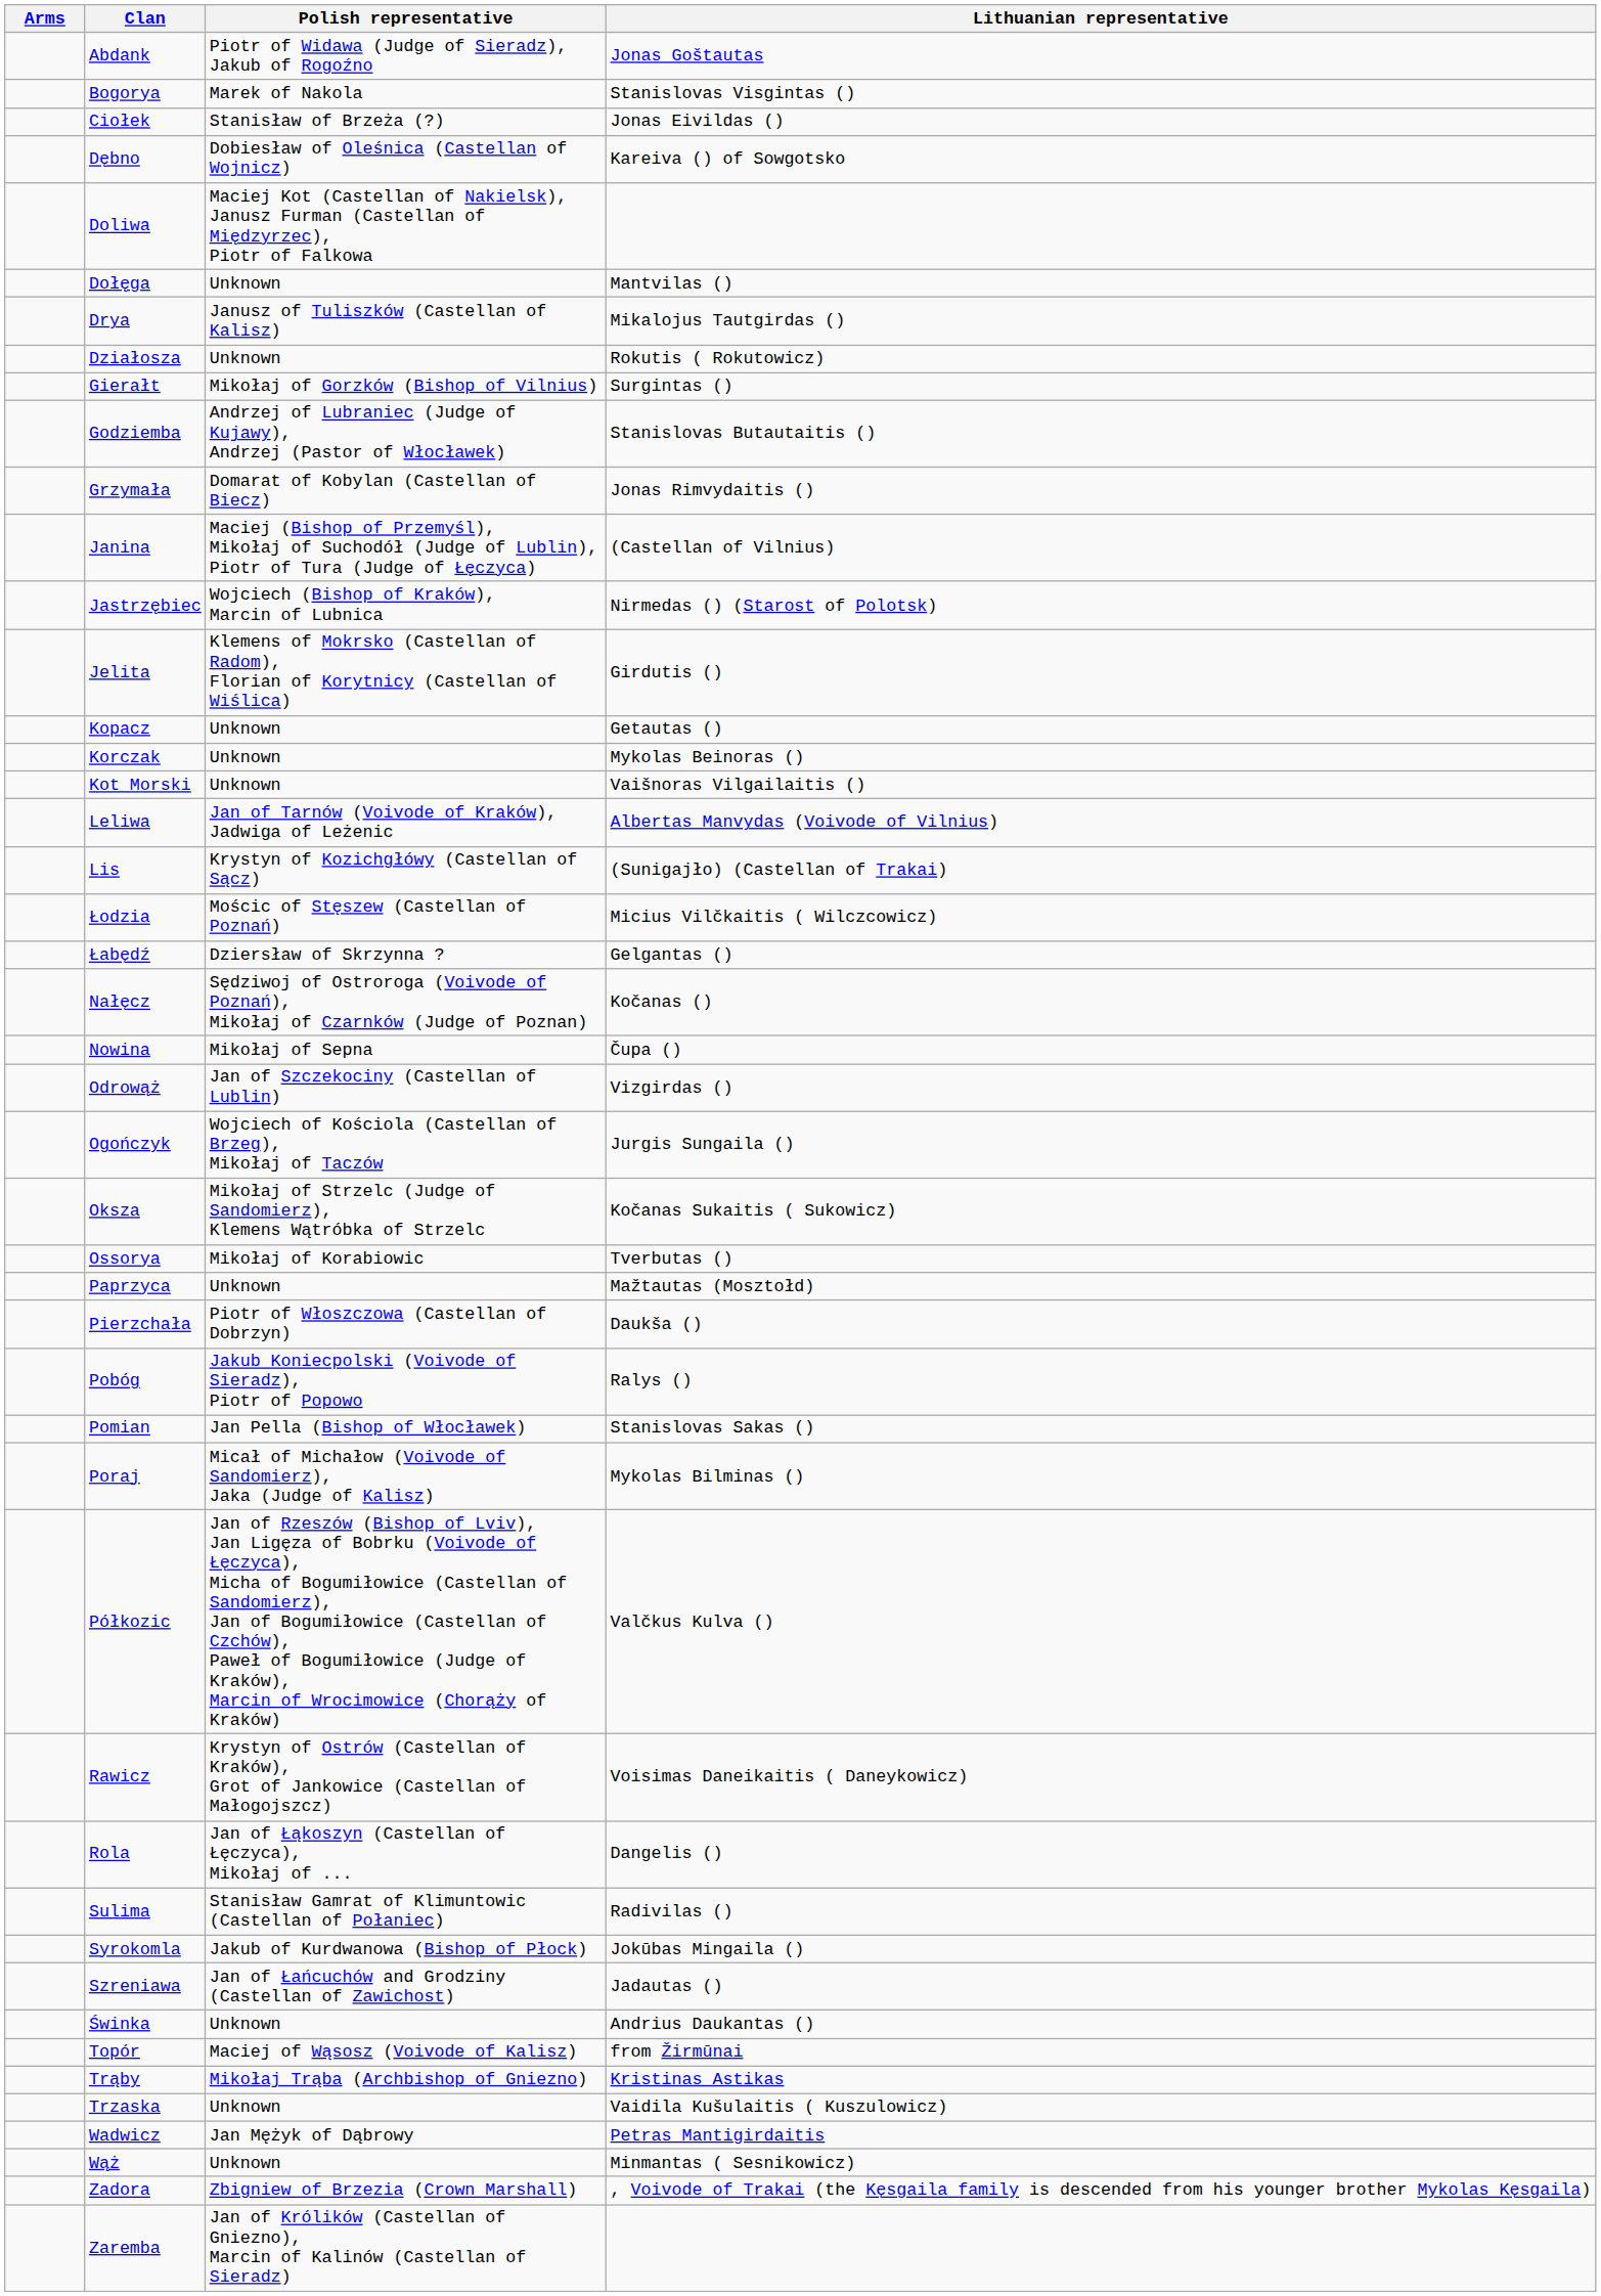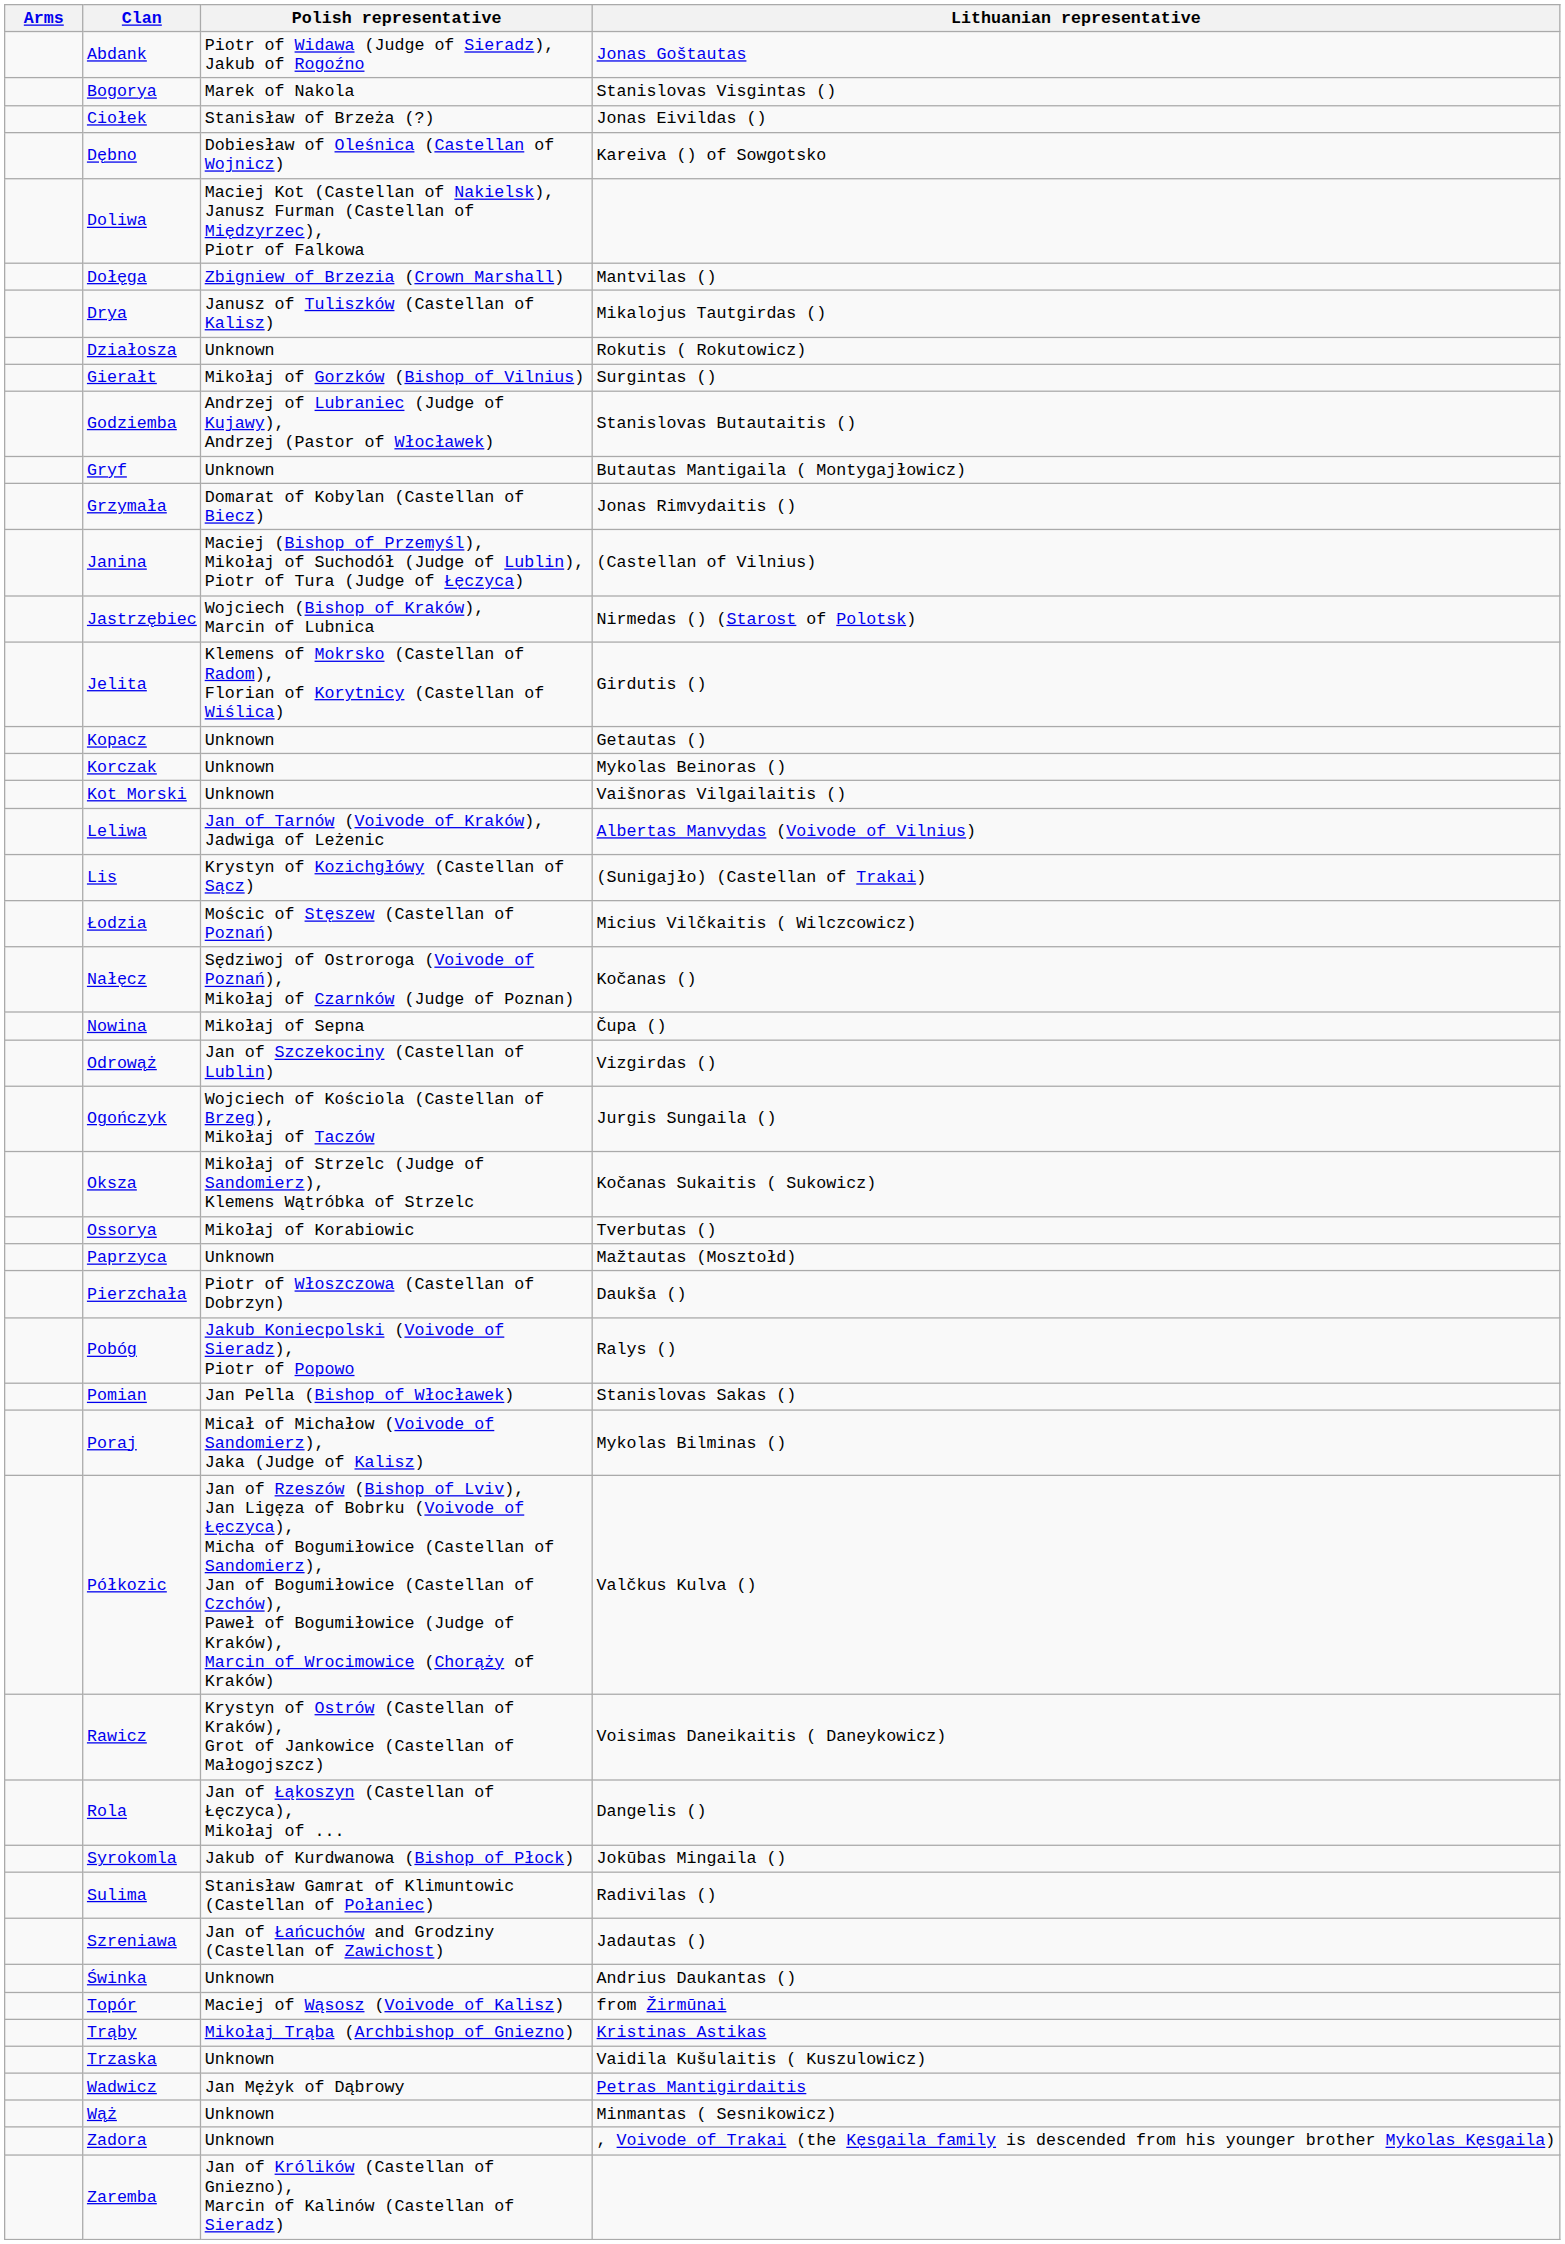Dołęga | Polish representative: Unknown -> Zbigniew of Brzezia (Crown Marshall)
+ row: Gryf | Unknown | Butautas Mantigaila ( Montygajłowicz)
- row: Łabędź | Dziersław of Skrzynna ? | Gelgantas ()
rows swapped: Sulima <-> Syrokomla
Zadora | Polish representative: Zbigniew of Brzezia (Crown Marshall) -> Unknown
